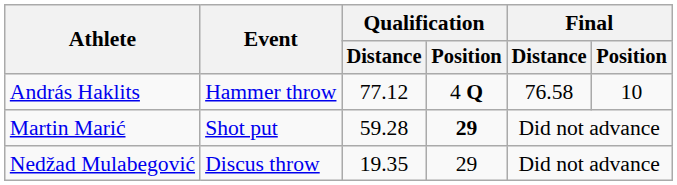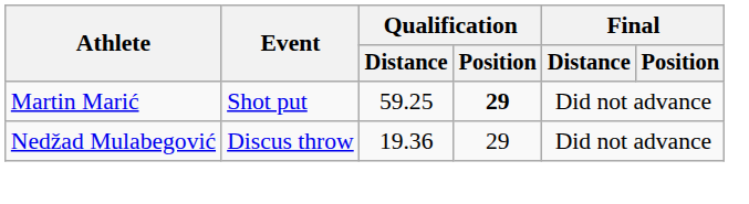- row: András Haklits | Hammer throw | 77.12 | 4 Q | 76.58 | 10
Martin Marić | Qualification / Distance: 59.28 -> 59.25
Nedžad Mulabegović | Qualification / Distance: 19.35 -> 19.36
